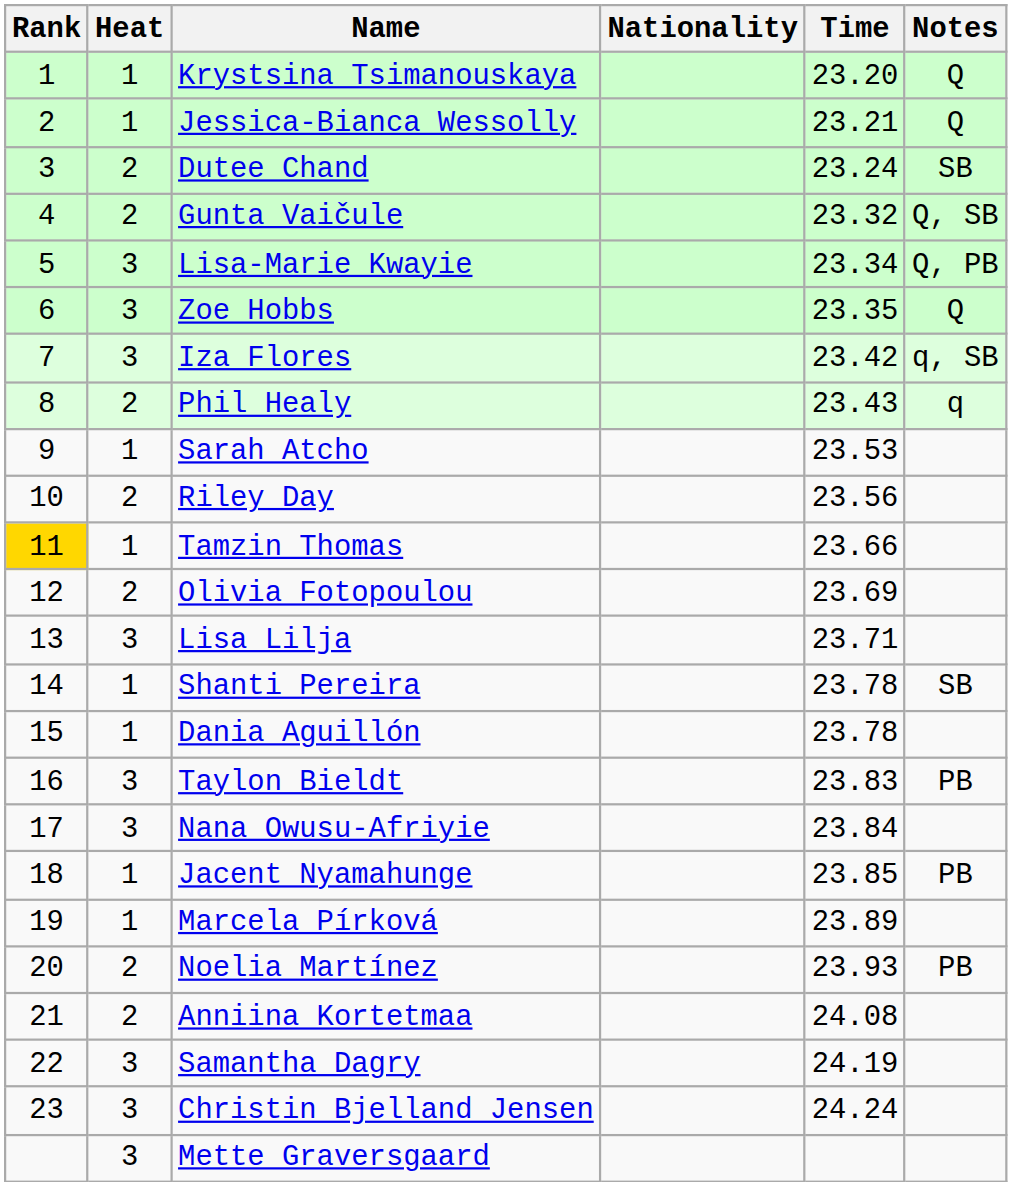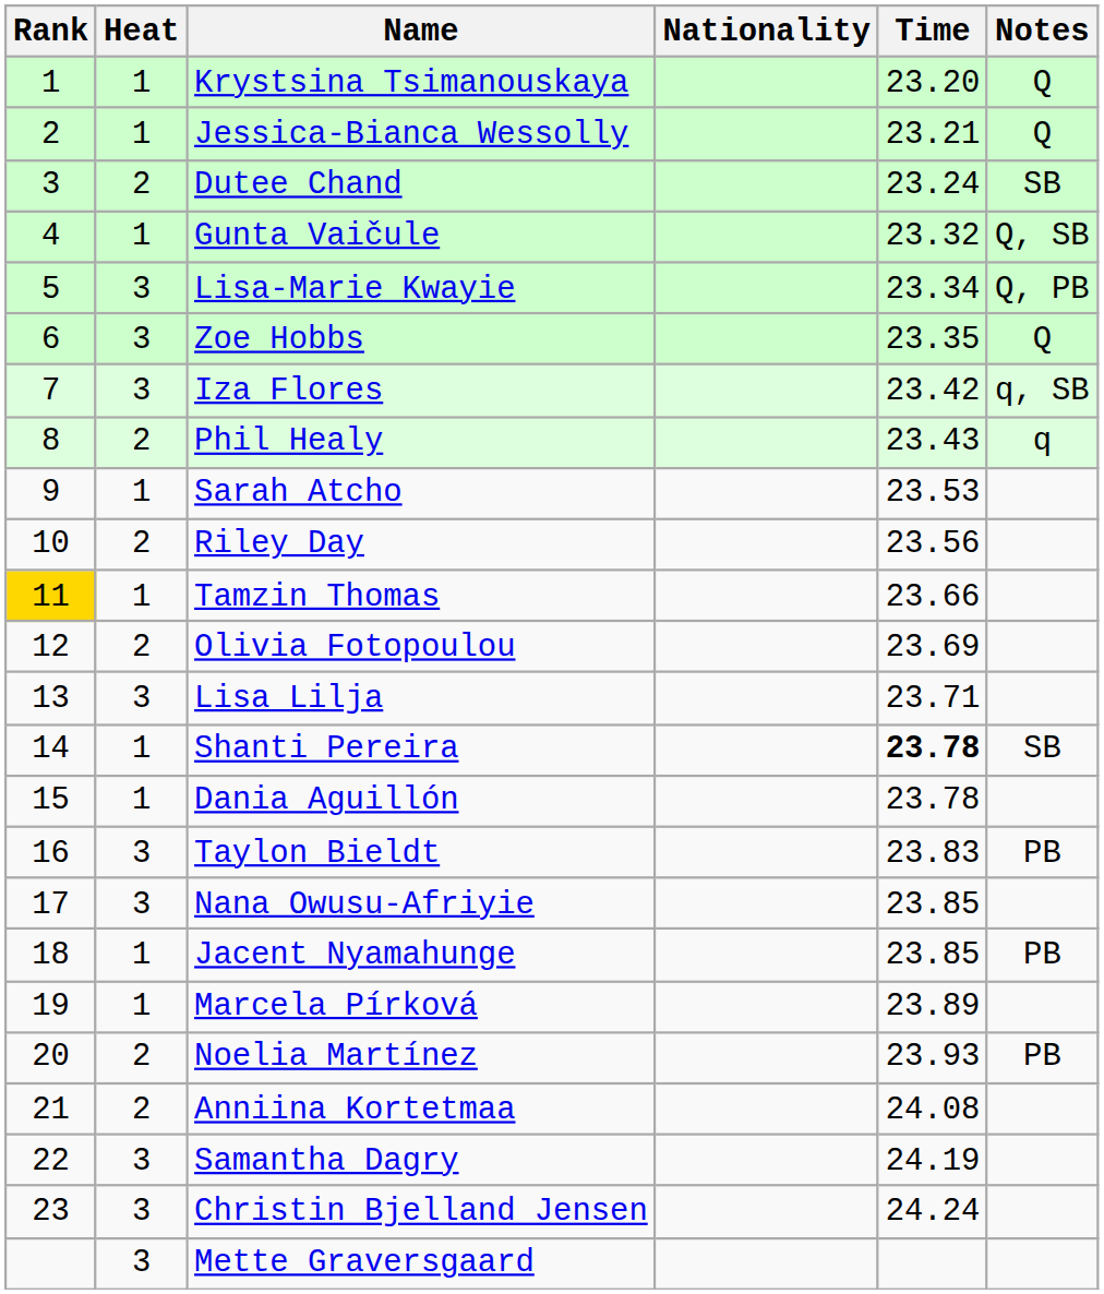Gunta Vaičule | Heat: 2 -> 1
Shanti Pereira | Time: normal -> bold
Nana Owusu-Afriyie | Time: 23.84 -> 23.85
